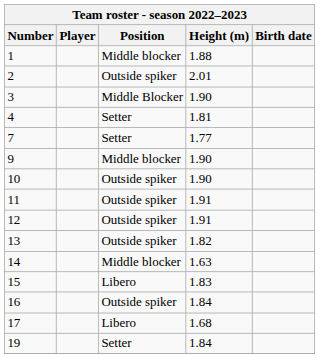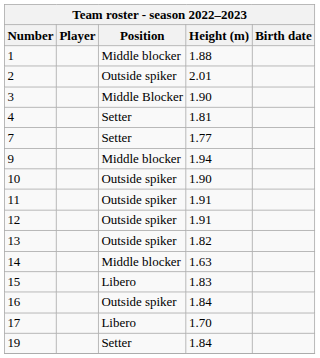9 | Height (m): 1.90 -> 1.94
17 | Height (m): 1.68 -> 1.70
